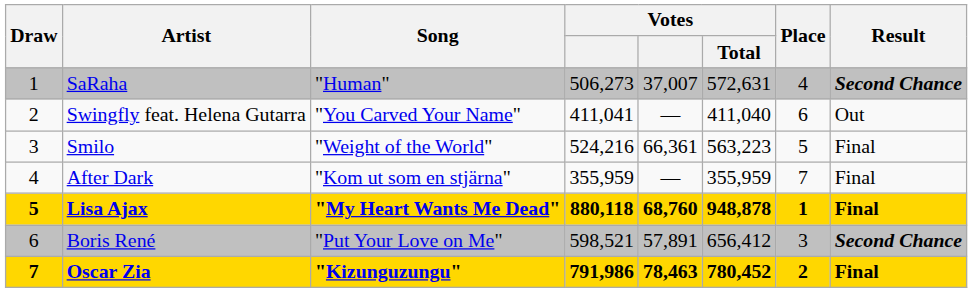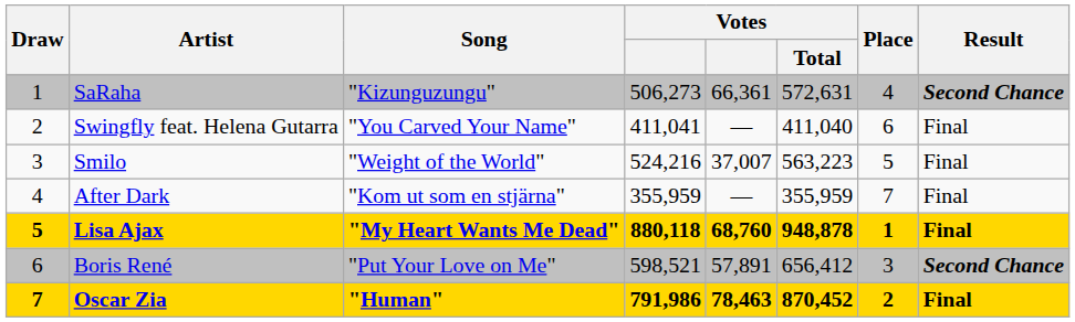SaRaha | Song: "Human" -> "Kizunguzungu"
SaRaha | column 5: 37,007 -> 66,361
Swingfly feat. Helena Gutarra | Result: Out -> Final
Smilo | column 5: 66,361 -> 37,007
Oscar Zia | Song: "Kizunguzungu" -> "Human"
Oscar Zia | Votes / Total: 780,452 -> 870,452
